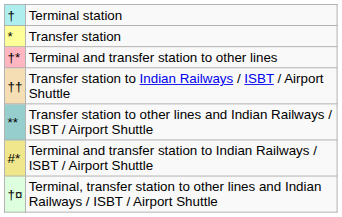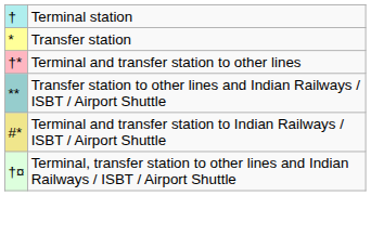- row: †† | Transfer station to Indian Railways / ISBT / Airport Shuttle
